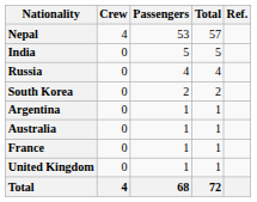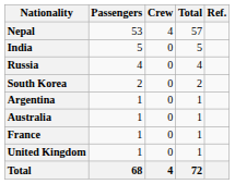columns swapped: Passengers <-> Crew
